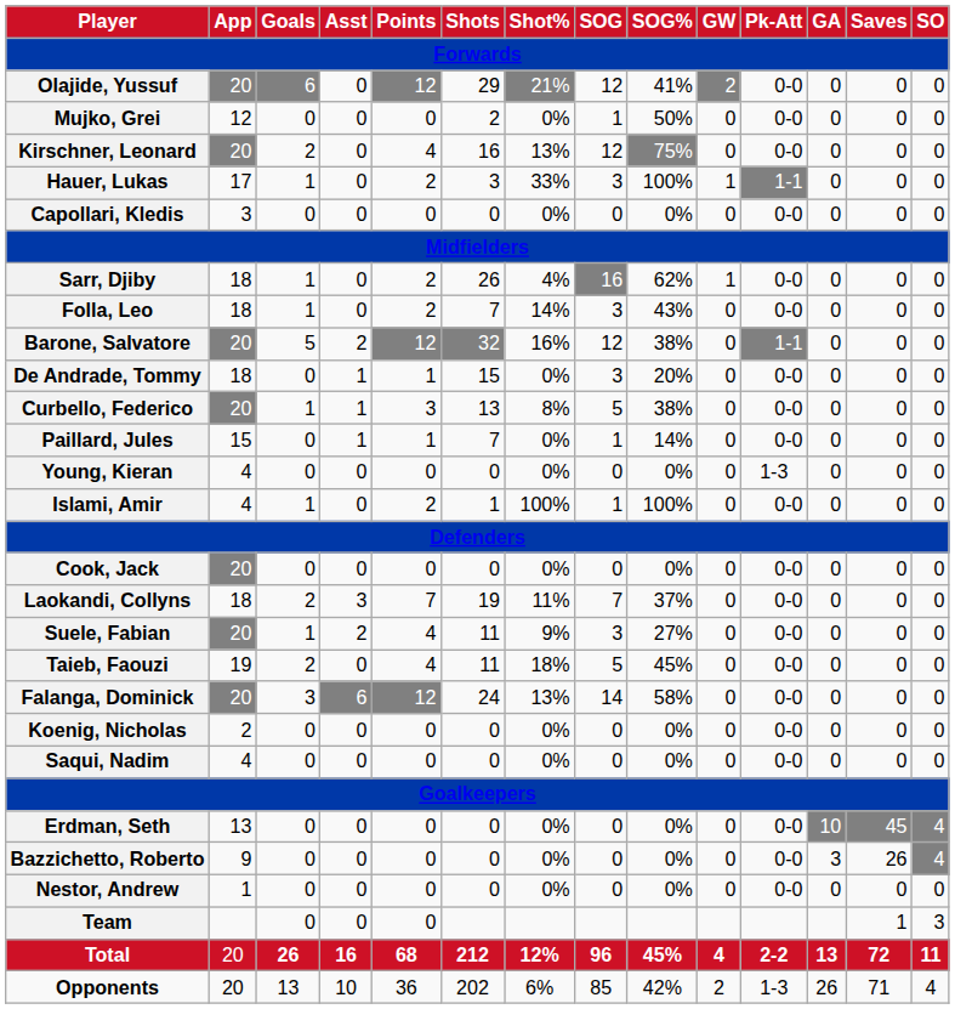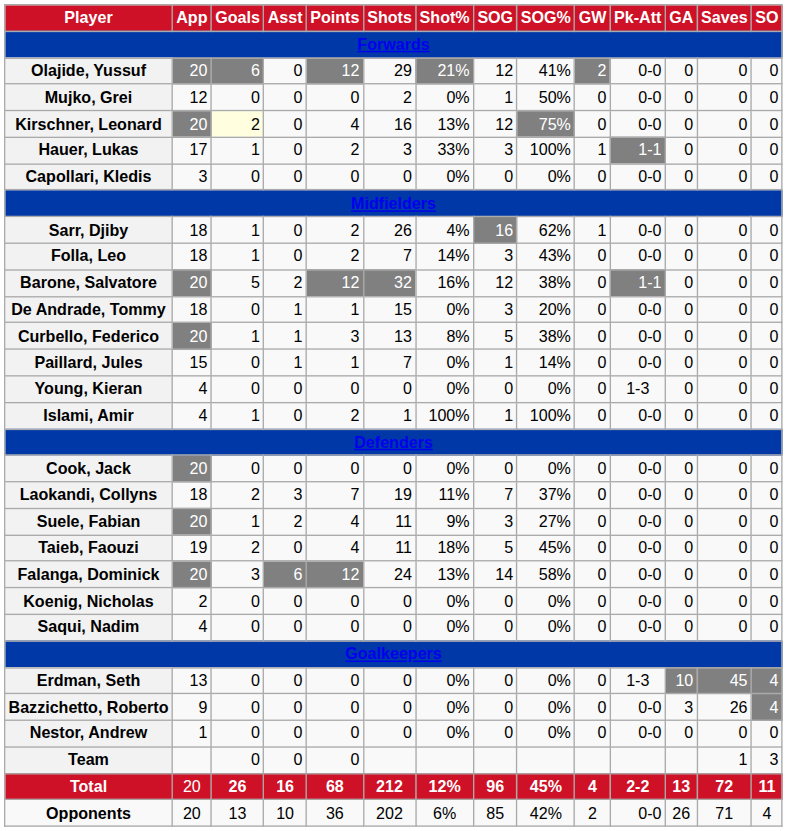Kirschner, Leonard | Goals: no background -> lightyellow background
Erdman, Seth | Pk-Att: 0-0 -> 1-3
Opponents | Pk-Att: 1-3 -> 0-0
